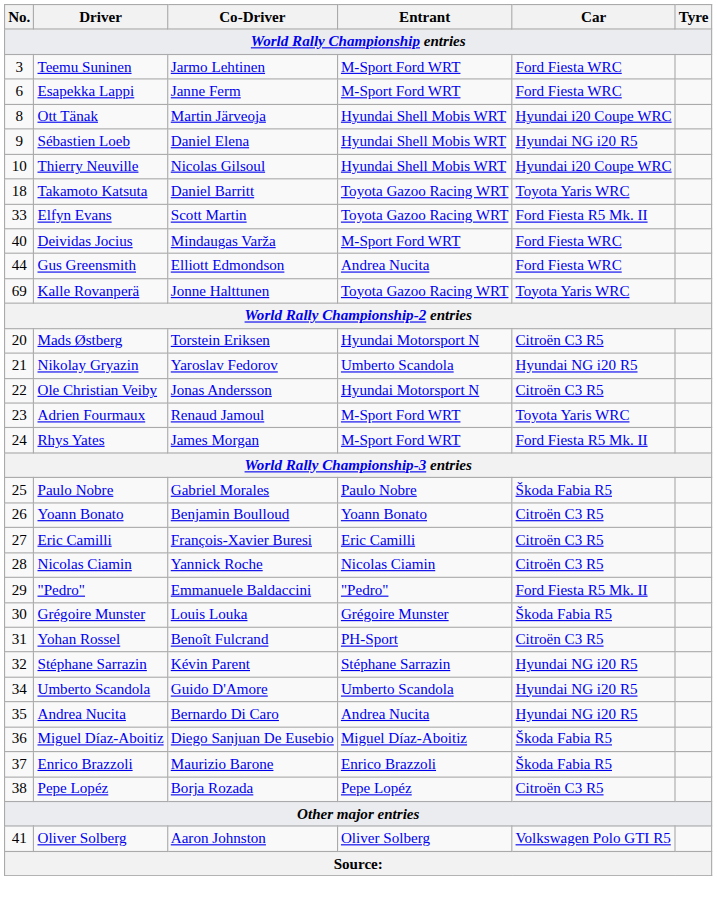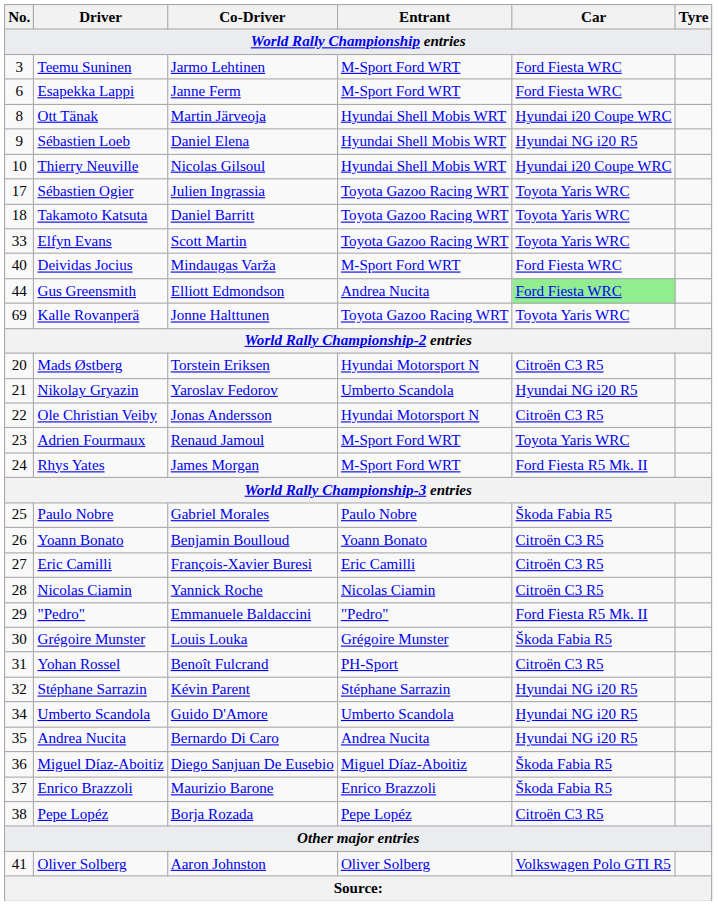+ row: 17 | Sébastien Ogier | Julien Ingrassia | Toyota Gazoo Racing WRT | Toyota Yaris WRC
Elfyn Evans | Car: Ford Fiesta R5 Mk. II -> Toyota Yaris WRC
Gus Greensmith | Car: no background -> lightgreen background
